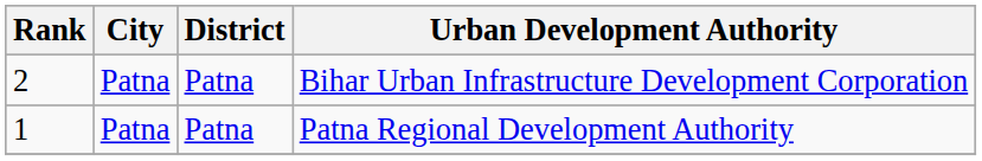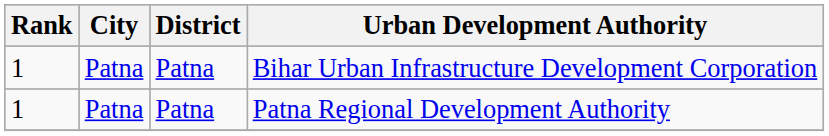Bihar Urban Infrastructure Development Corporation | Rank: 2 -> 1
